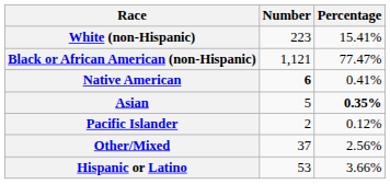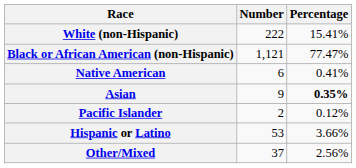White (non-Hispanic) | Number: 223 -> 222
Native American | Number: bold -> normal
Asian | Number: 5 -> 9
rows swapped: Other/Mixed <-> Hispanic or Latino
